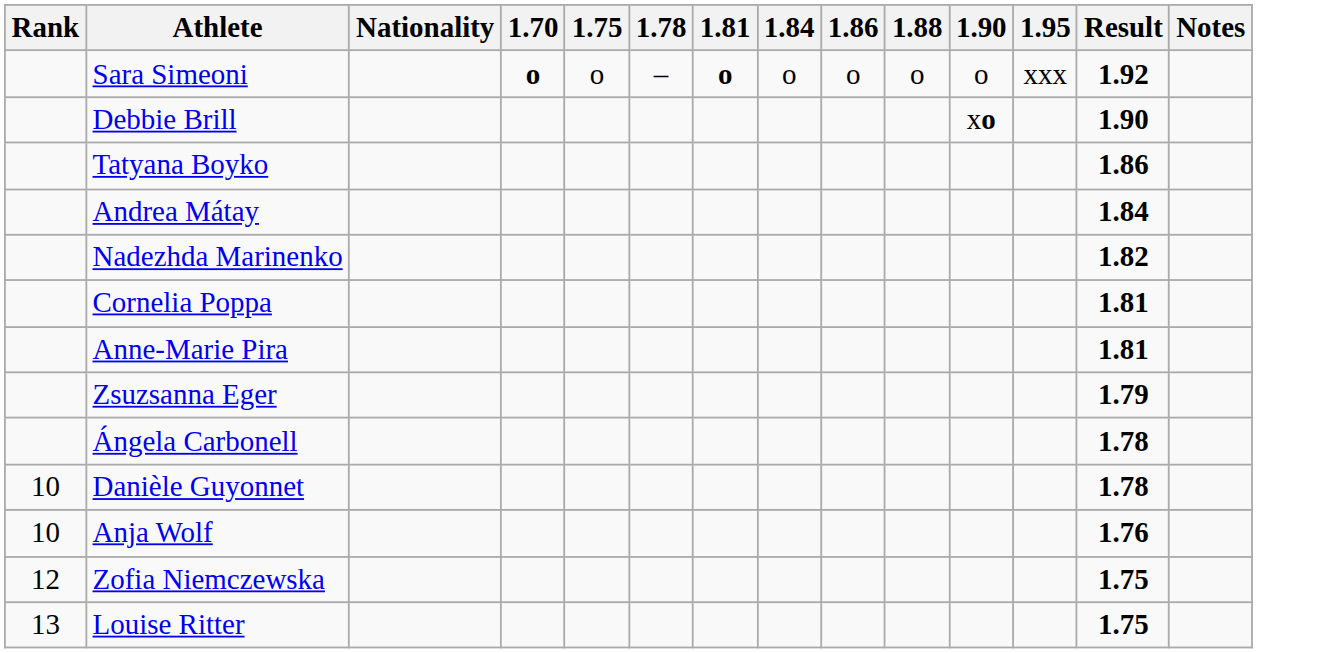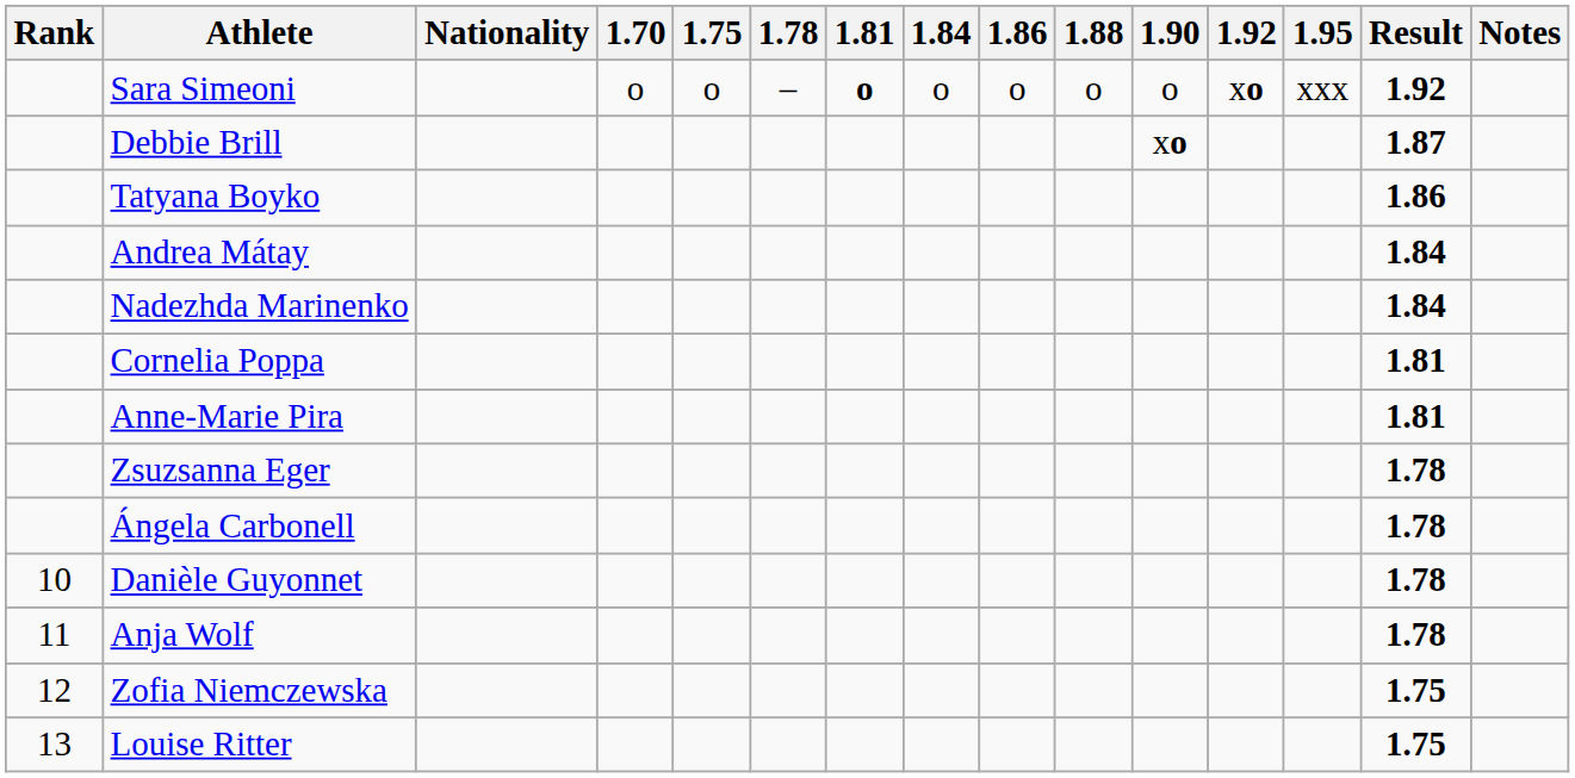+ column: 1.92 | xo
Sara Simeoni | 1.70: bold -> normal
Debbie Brill | Result: 1.90 -> 1.87
Nadezhda Marinenko | Result: 1.82 -> 1.84
Zsuzsanna Eger | Result: 1.79 -> 1.78
Anja Wolf | Rank: 10 -> 11
Anja Wolf | Result: 1.76 -> 1.78
